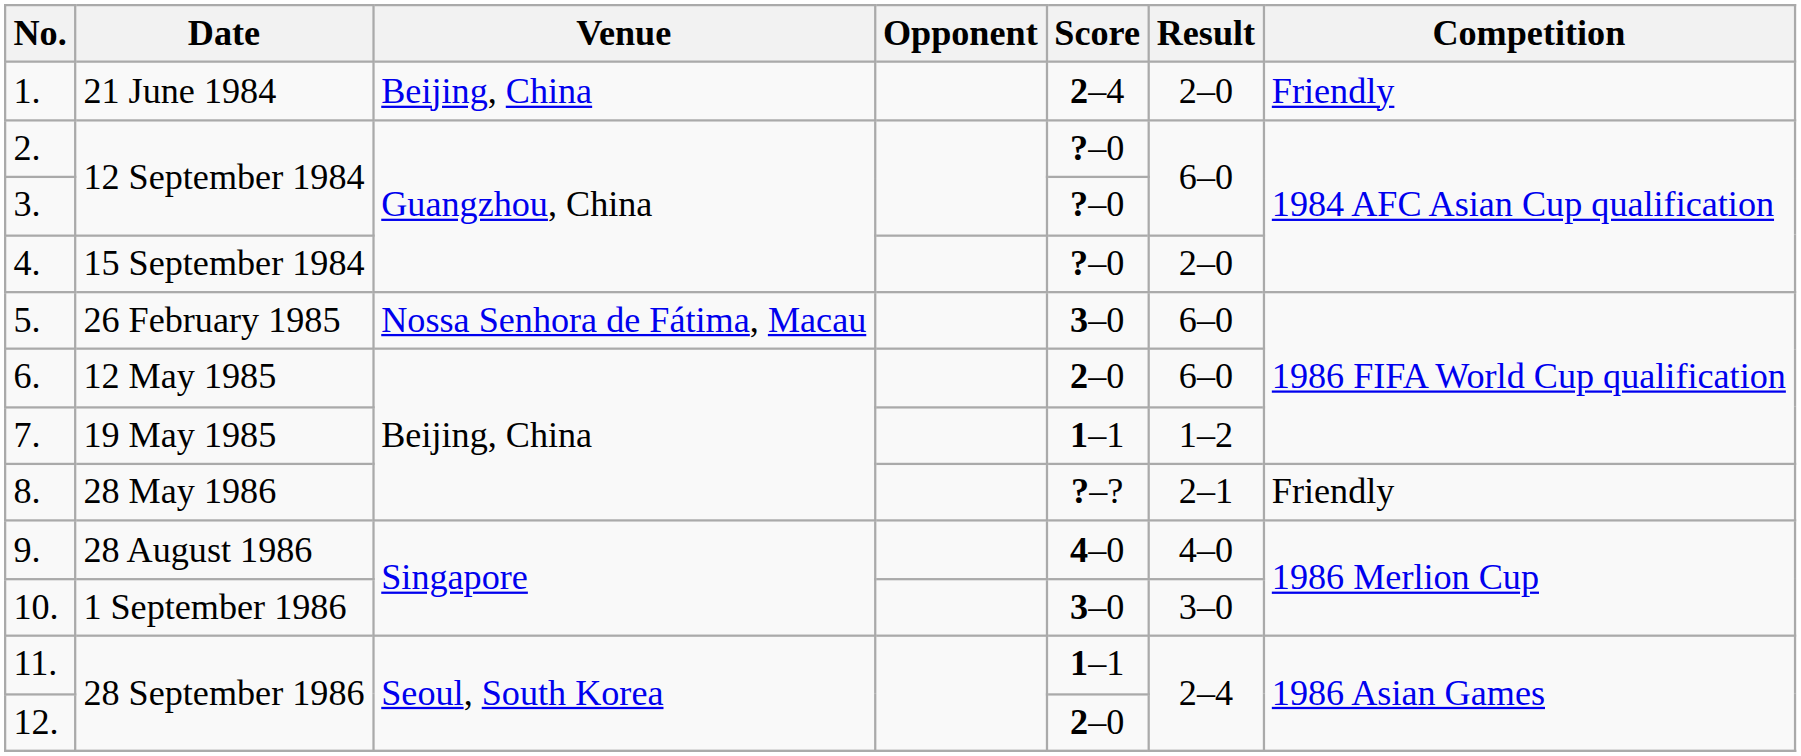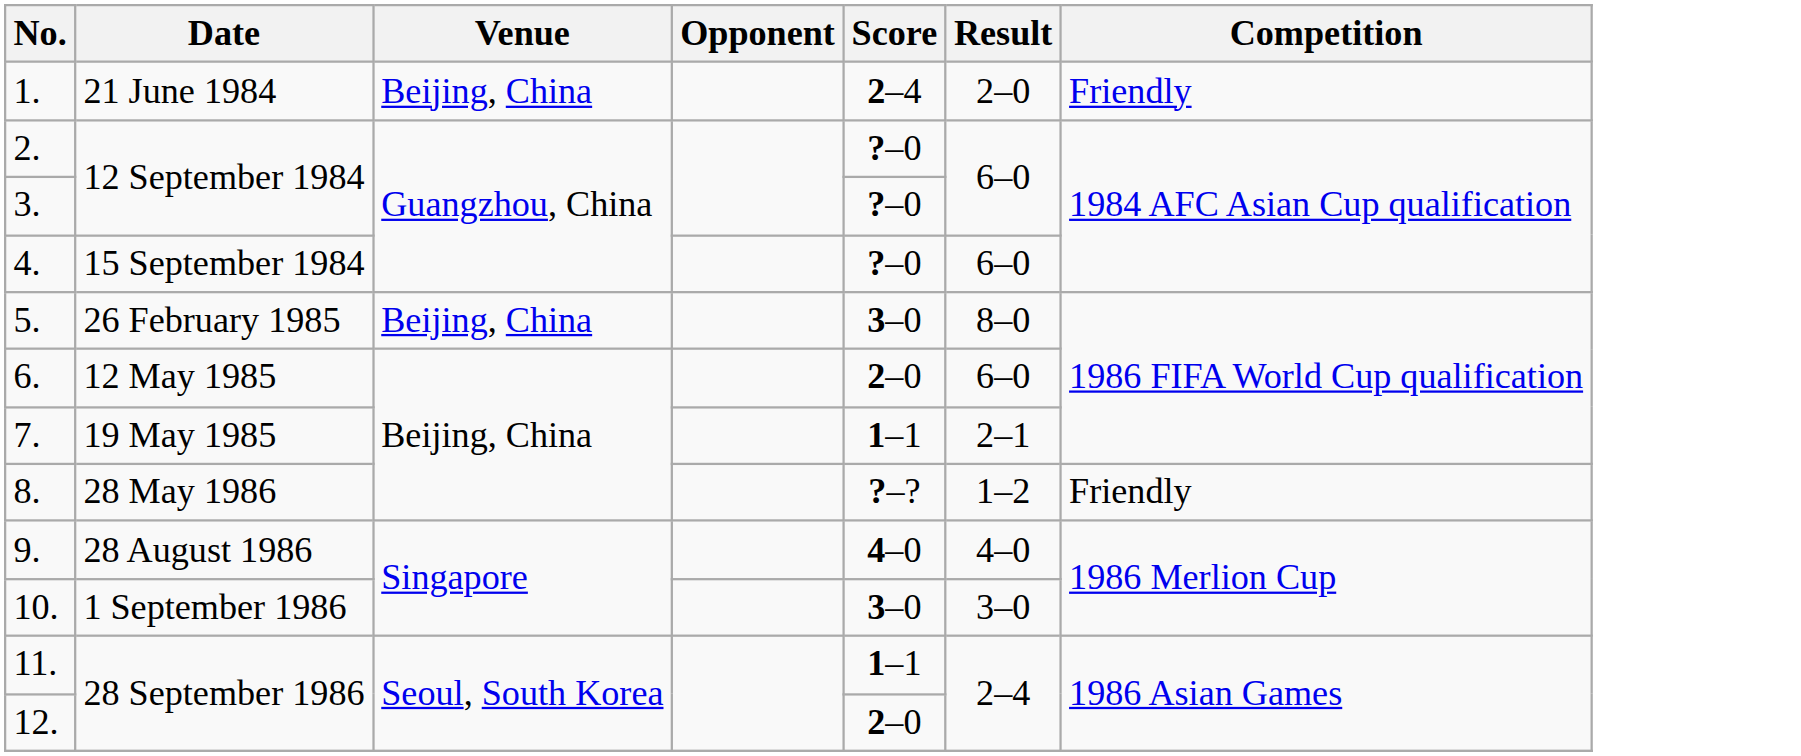4. | Result: 2–0 -> 6–0
5. | Venue: Nossa Senhora de Fátima, Macau -> Beijing, China
5. | Result: 6–0 -> 8–0
7. | Result: 1–2 -> 2–1
8. | Result: 2–1 -> 1–2
